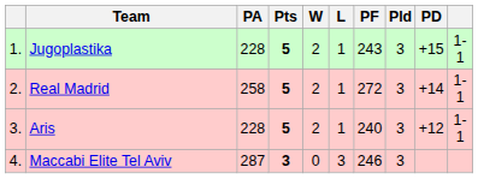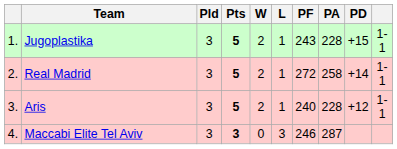columns swapped: Pld <-> PA
